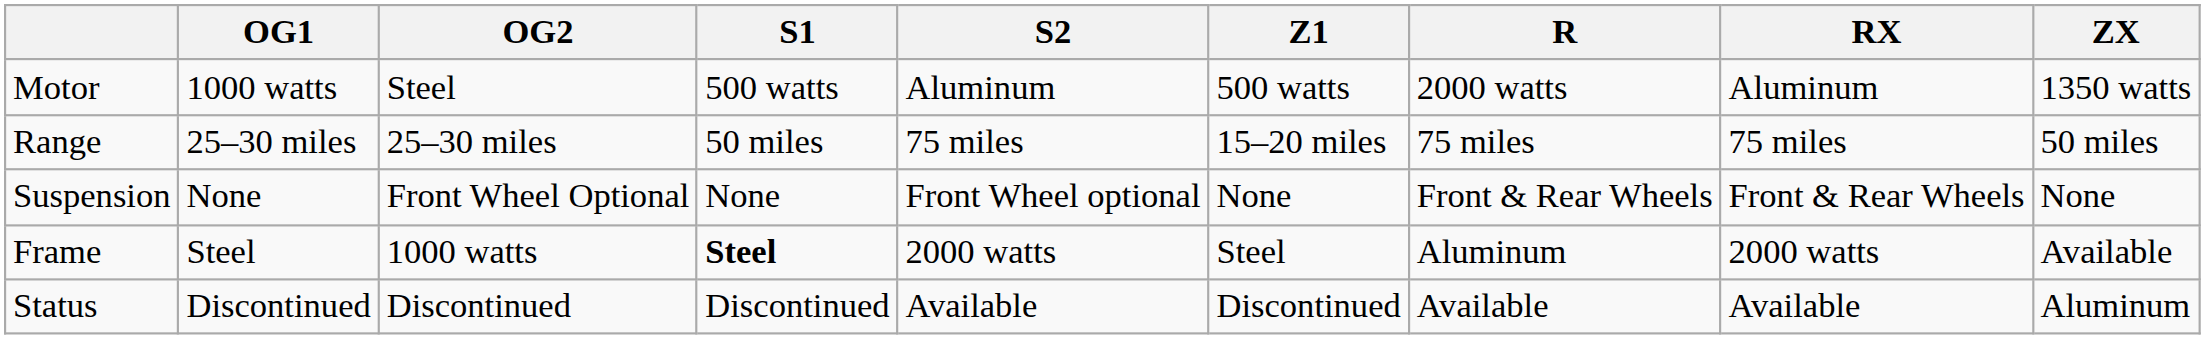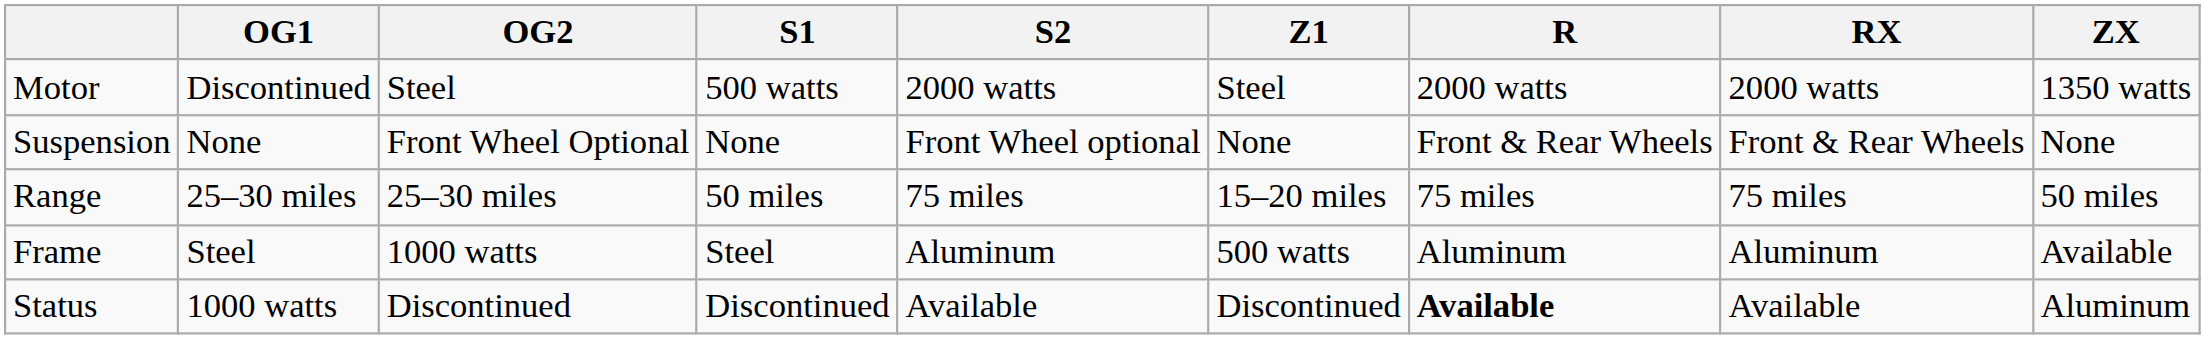Motor | OG1: 1000 watts -> Discontinued
Motor | S2: Aluminum -> 2000 watts
Motor | Z1: 500 watts -> Steel
Motor | RX: Aluminum -> 2000 watts
rows swapped: Suspension <-> Range
Frame | S1: bold -> normal
Frame | S2: 2000 watts -> Aluminum
Frame | Z1: Steel -> 500 watts
Frame | RX: 2000 watts -> Aluminum
Status | OG1: Discontinued -> 1000 watts
Status | R: normal -> bold
